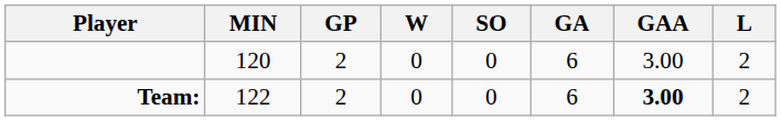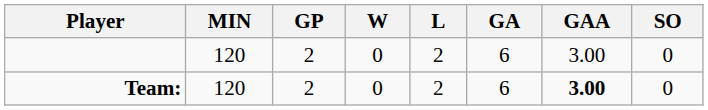columns swapped: L <-> SO
Team: | MIN: 122 -> 120
